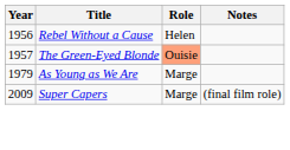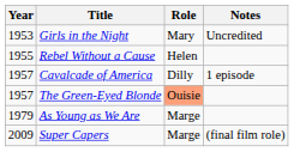+ row: 1953 | Girls in the Night | Mary | Uncredited
Rebel Without a Cause | Year: 1956 -> 1955
+ row: 1957 | Cavalcade of America | Dilly | 1 episode
